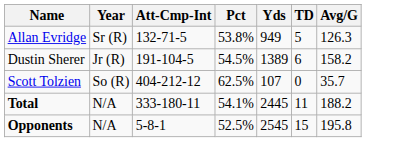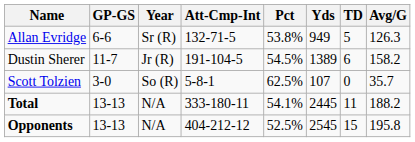+ column: GP-GS | 6-6 | 11-7 | 3-0 | 13-13 | 13-13
Scott Tolzien | Att-Cmp-Int: 404-212-12 -> 5-8-1
Opponents | Att-Cmp-Int: 5-8-1 -> 404-212-12
